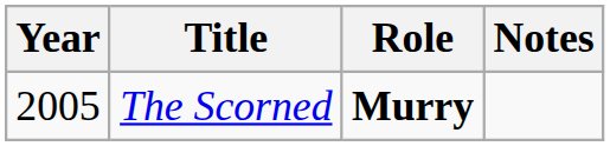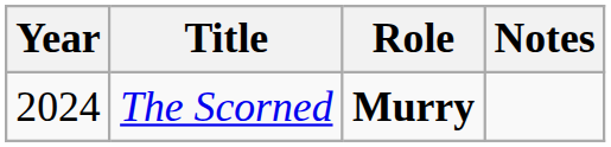The Scorned | Year: 2005 -> 2024
